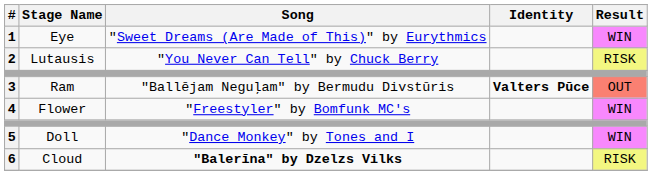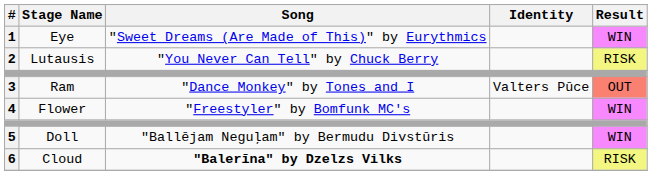3 | Song: "Ballējam Neguļam" by Bermudu Divstūris -> "Dance Monkey" by Tones and I
3 | Identity: bold -> normal
5 | Song: "Dance Monkey" by Tones and I -> "Ballējam Neguļam" by Bermudu Divstūris
